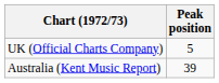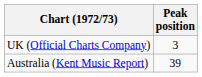UK (Official Charts Company) | Peak position: 5 -> 3
